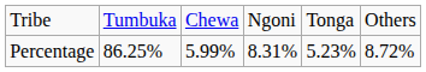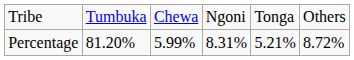Percentage | column 2: 86.25% -> 81.20%
Percentage | column 5: 5.23% -> 5.21%
